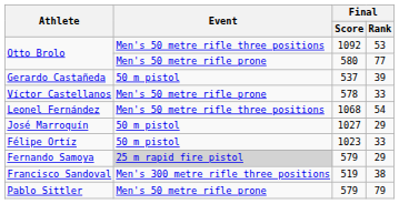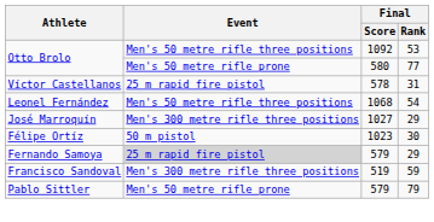- row: Gerardo Castañeda | 50 m pistol | 537 | 39
Víctor Castellanos | Event: Men's 50 metre rifle prone -> 25 m rapid fire pistol
Víctor Castellanos | Final / Rank: 33 -> 31
José Marroquín | Event: 50 m pistol -> Men's 300 metre rifle three positions
Félipe Ortíz | Final / Rank: 33 -> 30
Francisco Sandoval | Final / Rank: 38 -> 59
